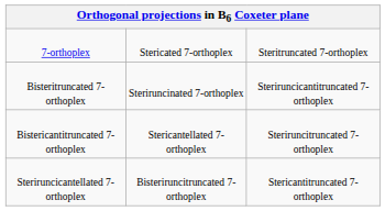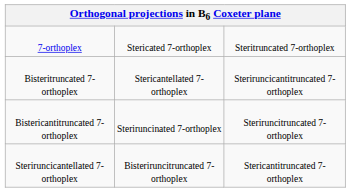Bisteritruncated 7-orthoplex | column 2: Steriruncinated 7-orthoplex -> Stericantellated 7-orthoplex
Bistericantitruncated 7-orthoplex | column 2: Stericantellated 7-orthoplex -> Steriruncinated 7-orthoplex
